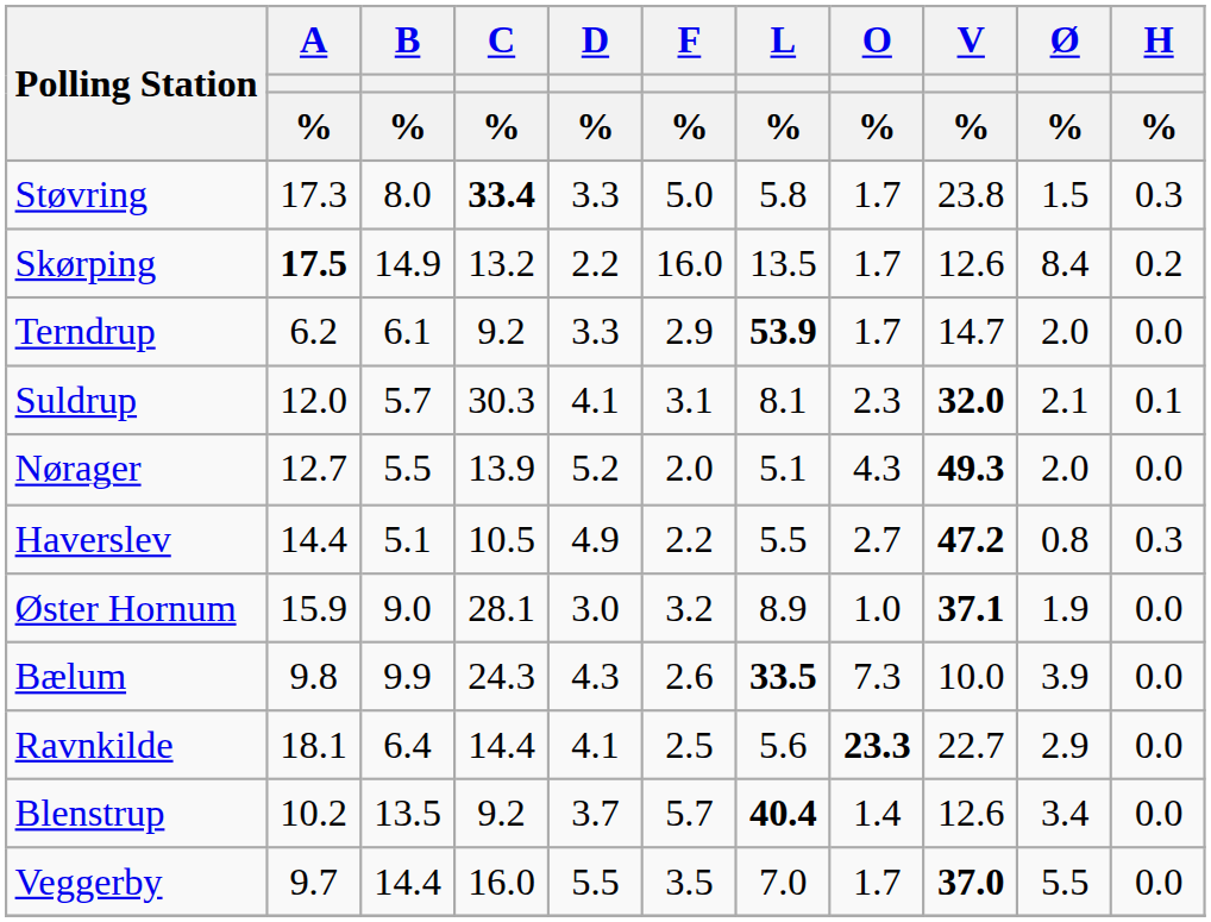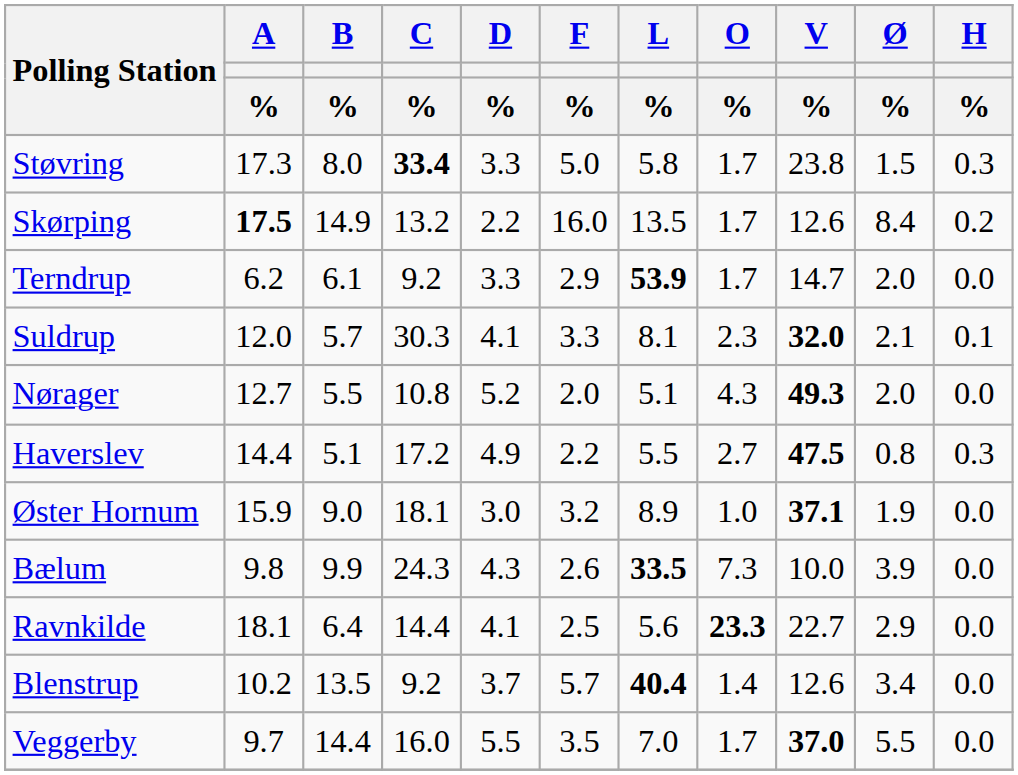Suldrup | F / %: 3.1 -> 3.3
Nørager | C / %: 13.9 -> 10.8
Haverslev | C / %: 10.5 -> 17.2
Haverslev | V / %: 47.2 -> 47.5
Øster Hornum | C / %: 28.1 -> 18.1
